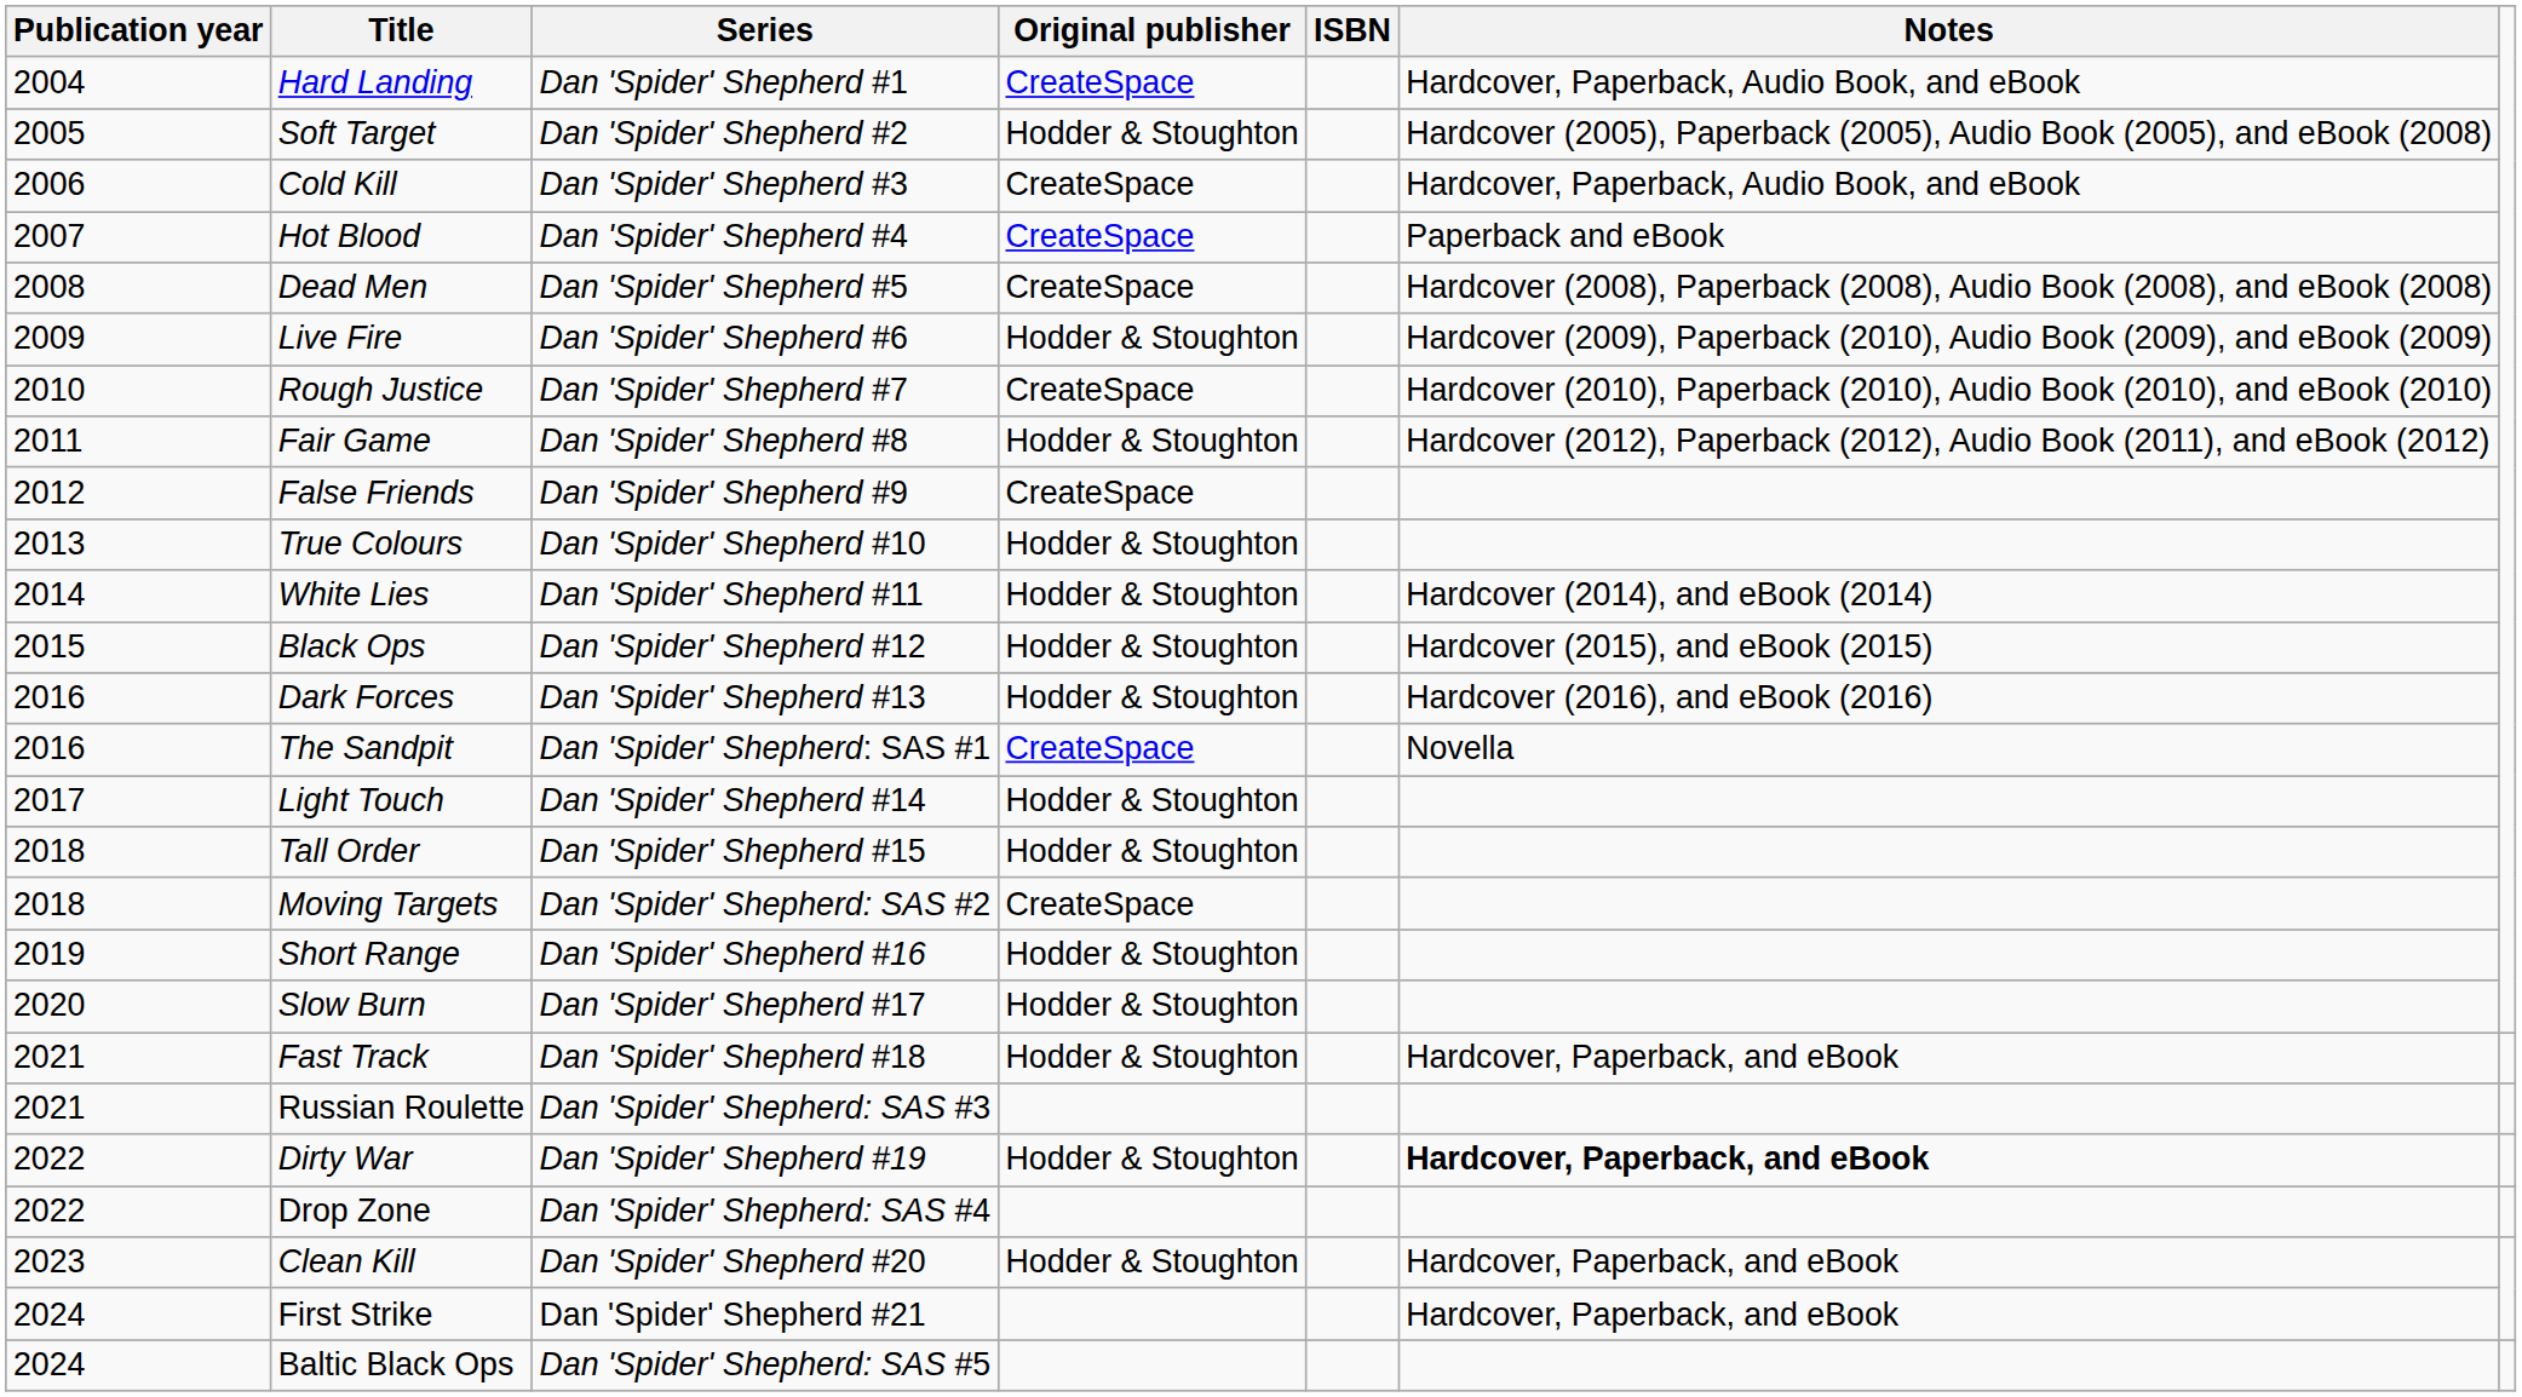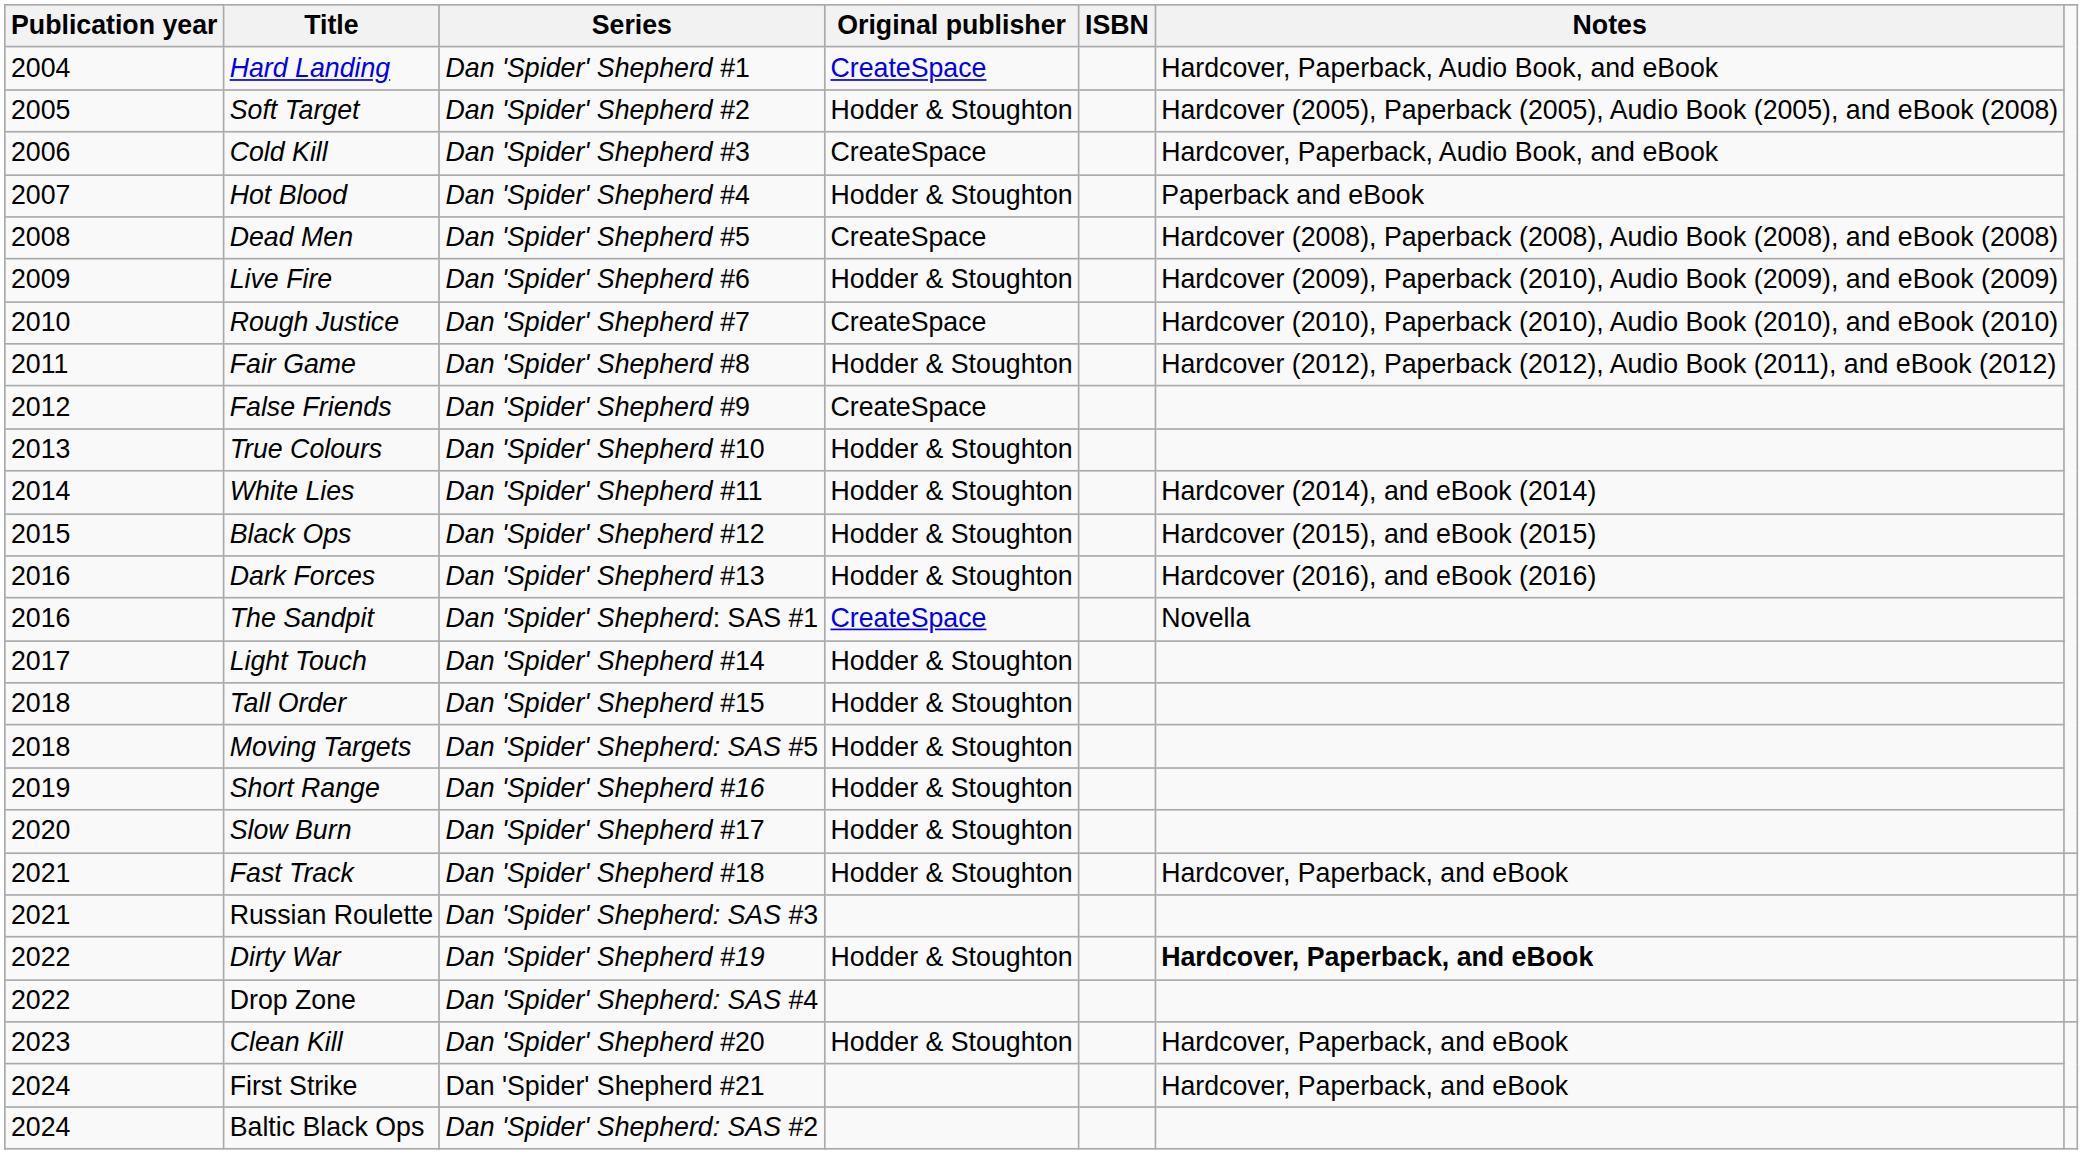Hot Blood | Original publisher: CreateSpace -> Hodder & Stoughton
Moving Targets | Series: Dan 'Spider' Shepherd: SAS #2 -> Dan 'Spider' Shepherd: SAS #5
Moving Targets | Original publisher: CreateSpace -> Hodder & Stoughton
Baltic Black Ops | Series: Dan 'Spider' Shepherd: SAS #5 -> Dan 'Spider' Shepherd: SAS #2
